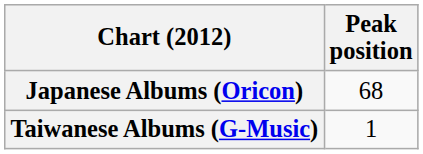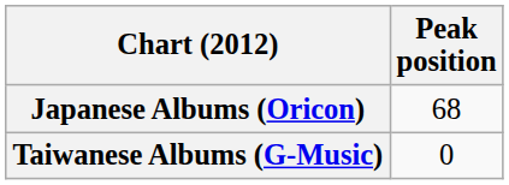Taiwanese Albums (G-Music) | Peak position: 1 -> 0
